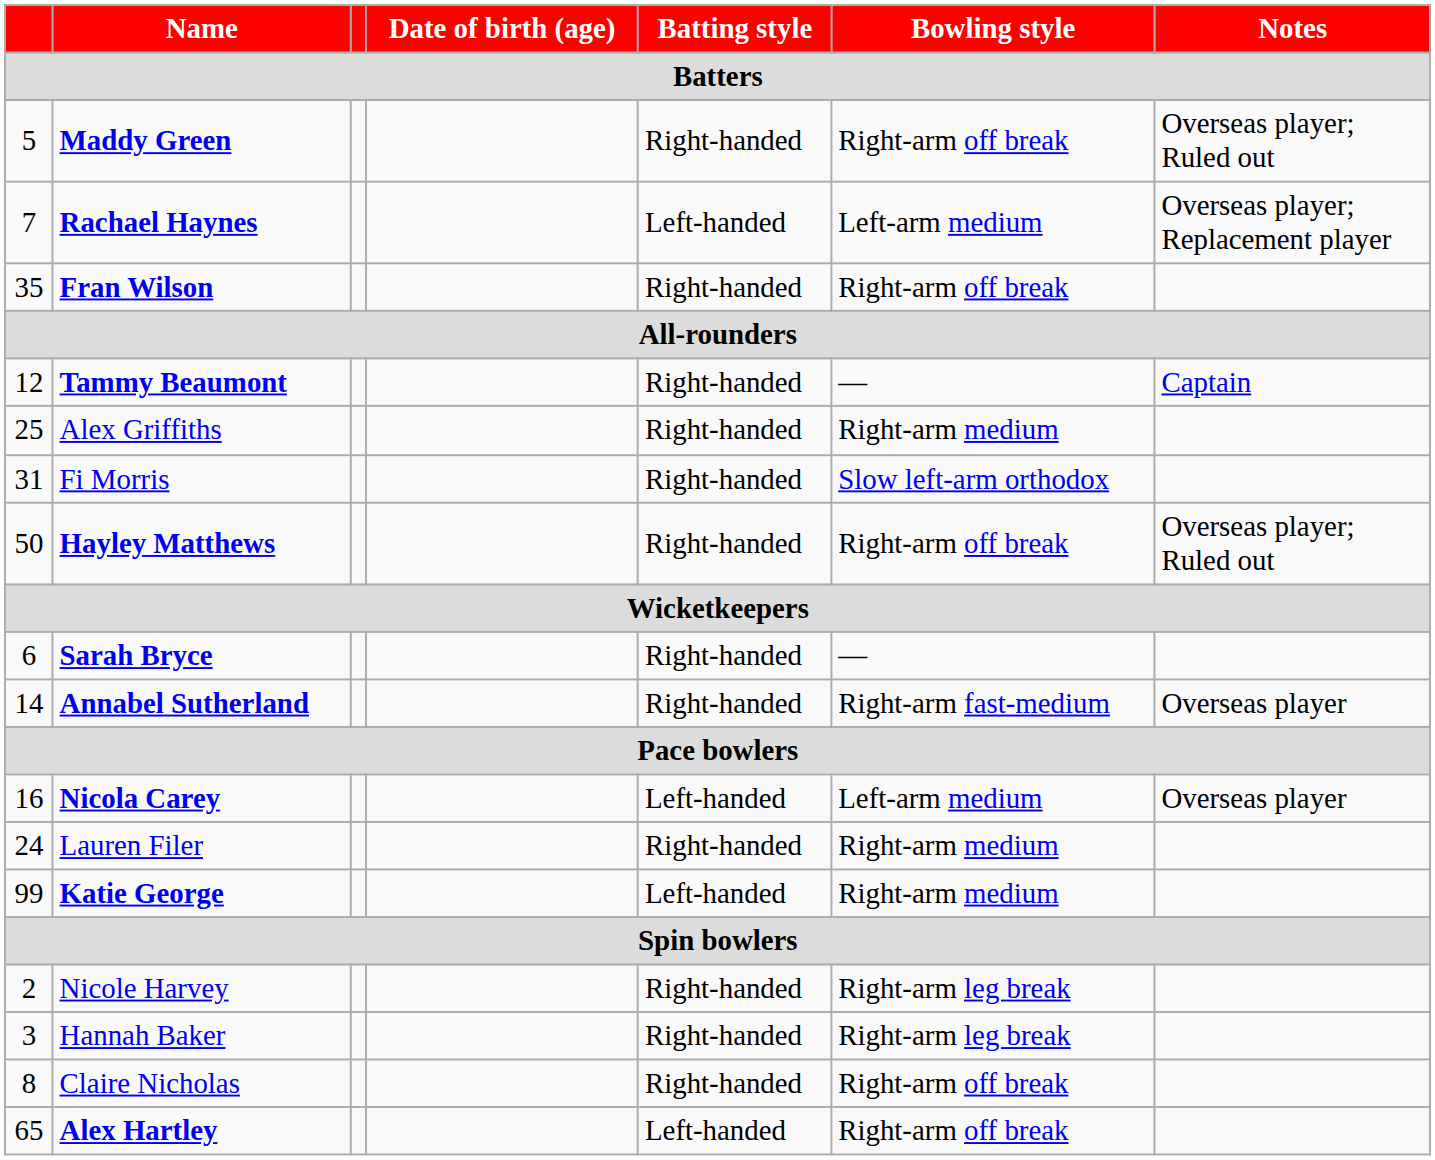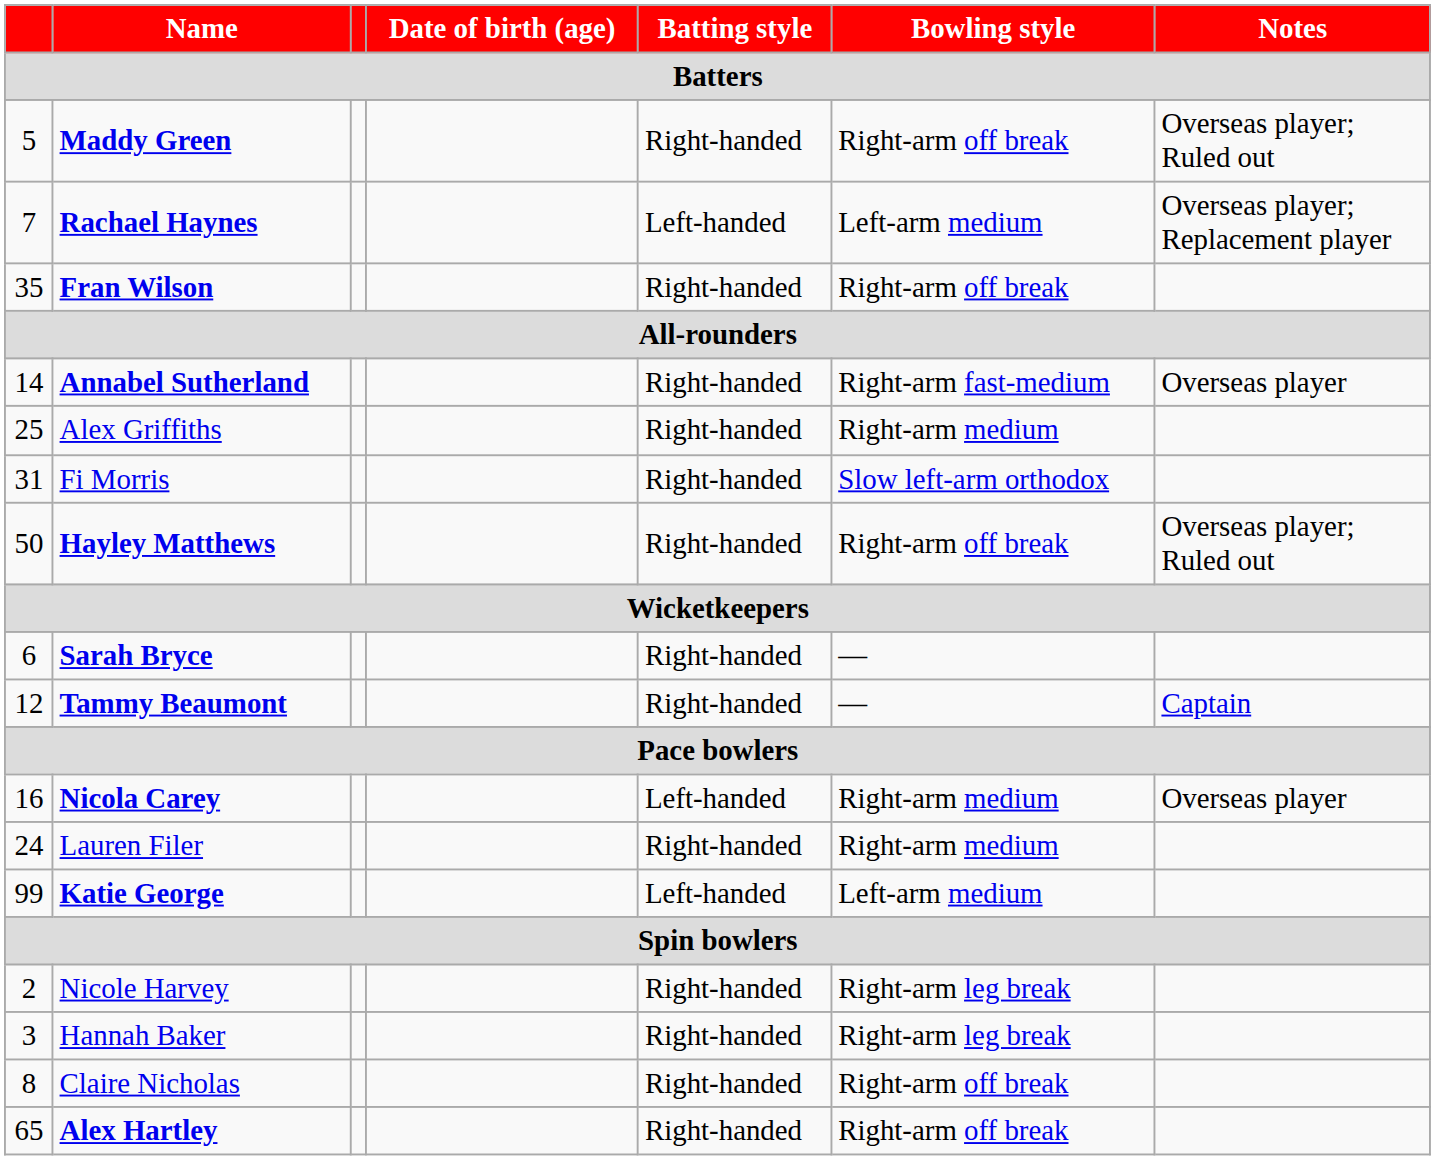rows swapped: Annabel Sutherland <-> Tammy Beaumont
Nicola Carey | Bowling style: Left-arm medium -> Right-arm medium
Katie George | Bowling style: Right-arm medium -> Left-arm medium
Alex Hartley | Batting style: Left-handed -> Right-handed
